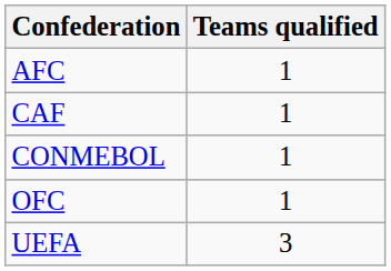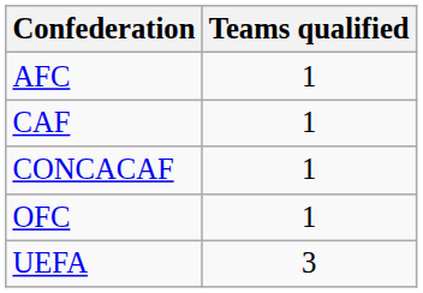+ row: CONCACAF | 1
- row: CONMEBOL | 1
